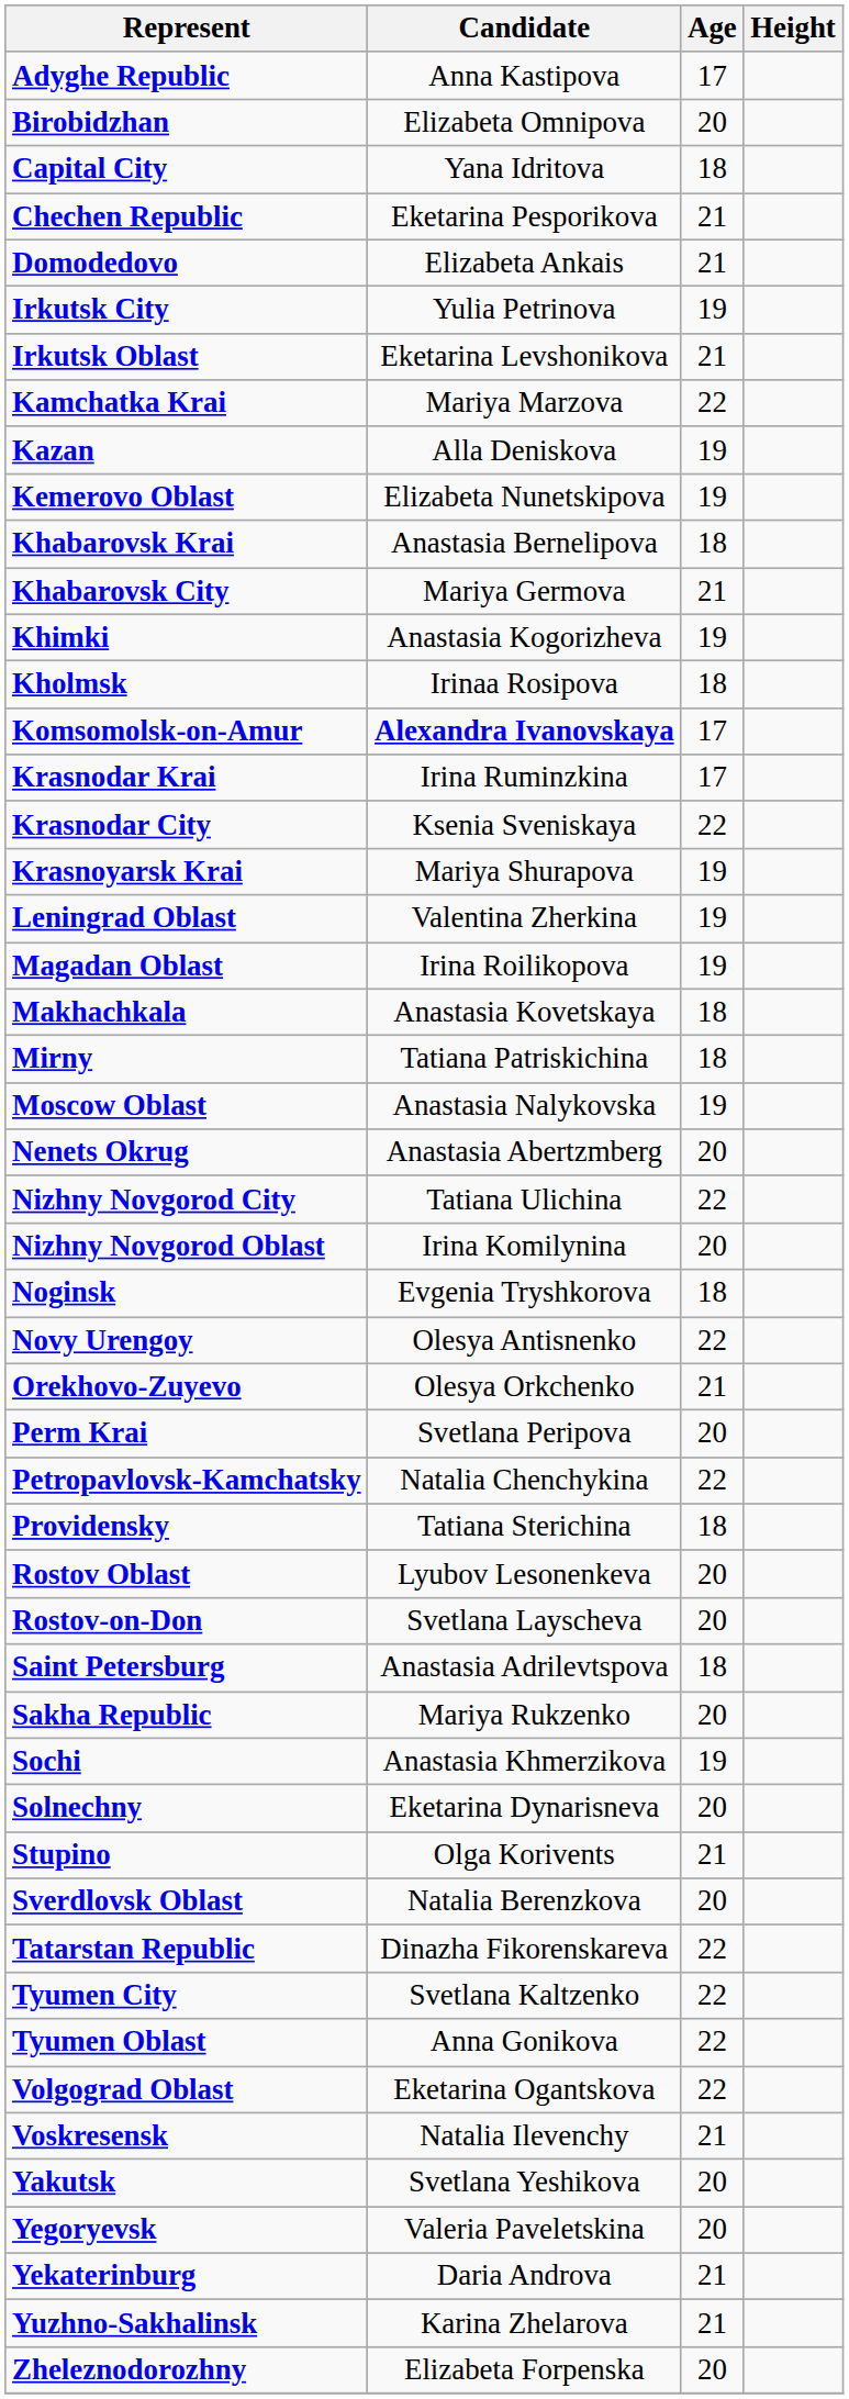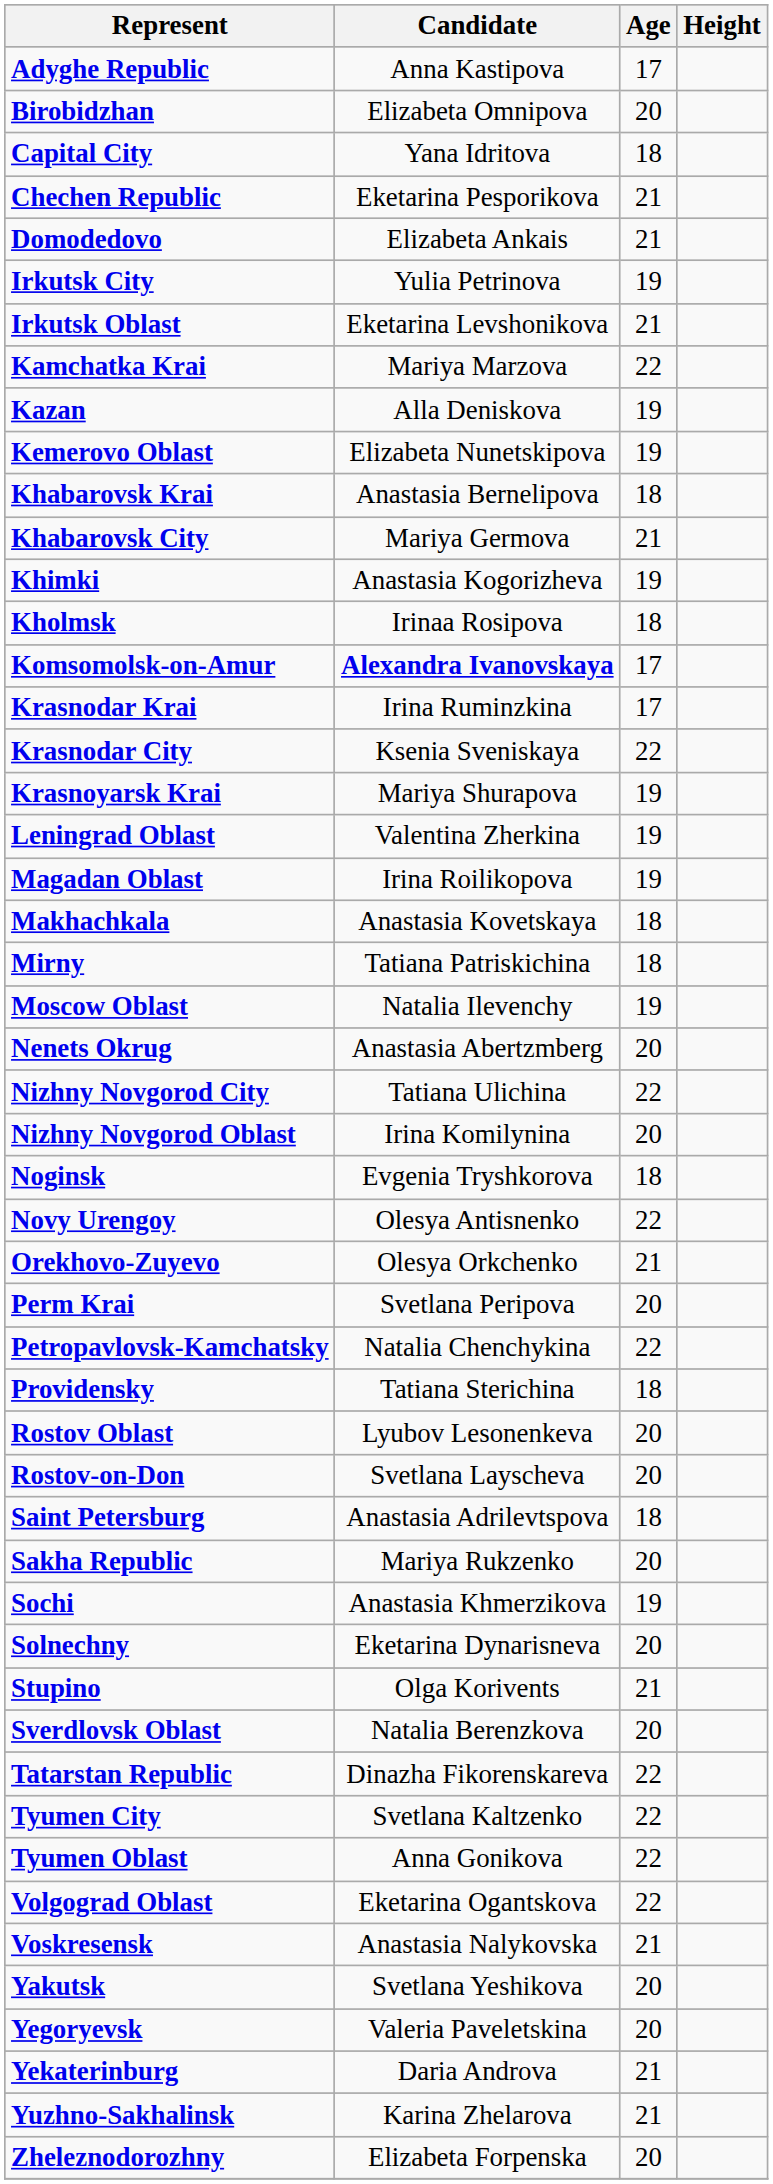Moscow Oblast | Candidate: Anastasia Nalykovska -> Natalia Ilevenchy
Voskresensk | Candidate: Natalia Ilevenchy -> Anastasia Nalykovska
